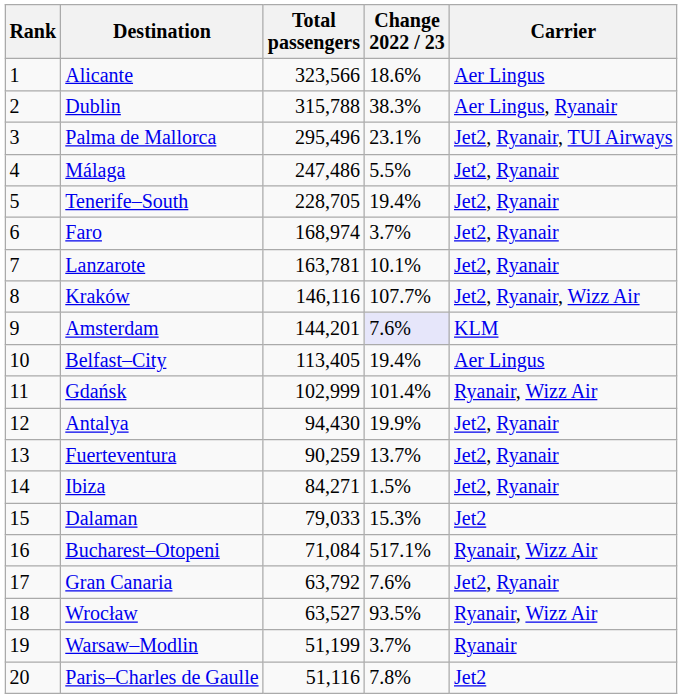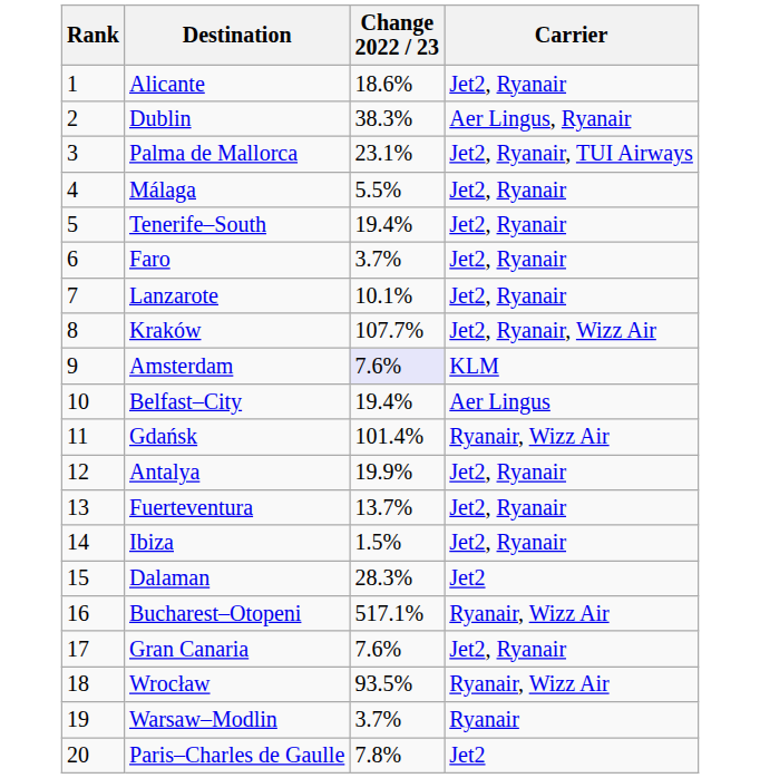- column: Total passengers | 323,566 | 315,788 | 295,496 | 247,486 | 228,705 | 168,974 | 163,781 | 146,116 | 144,201 | 113,405 | 102,999 | 94,430 | 90,259 | 84,271 | 79,033 | 71,084 | 63,792 | 63,527 | 51,199 | 51,116
Alicante | Carrier: Aer Lingus -> Jet2, Ryanair
Dalaman | Change 2022 / 23: 15.3% -> 28.3%
